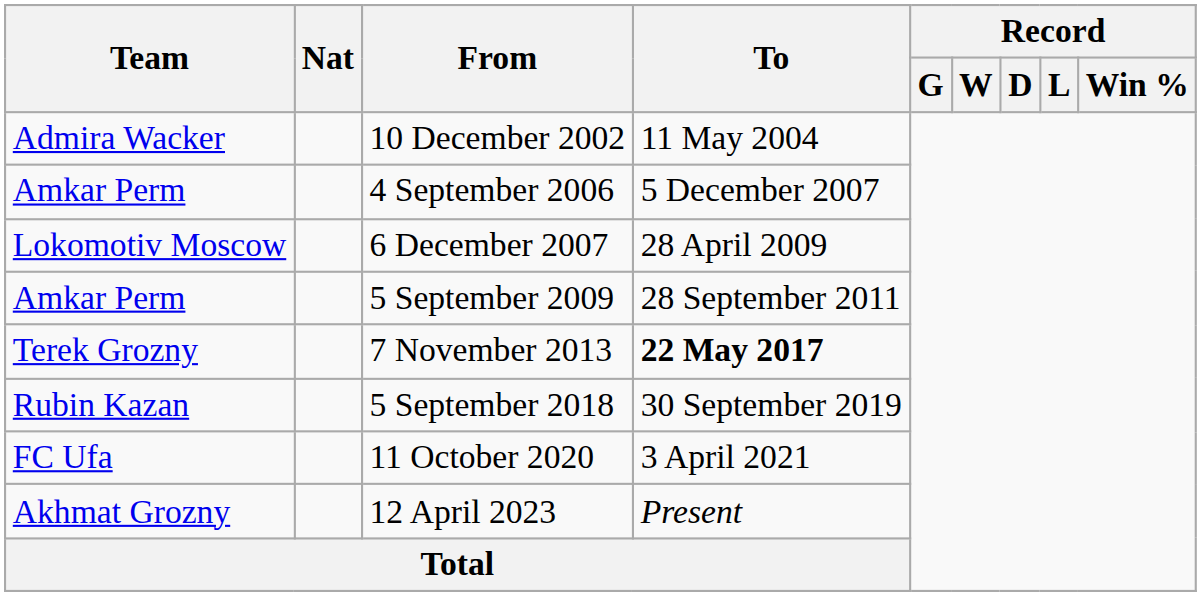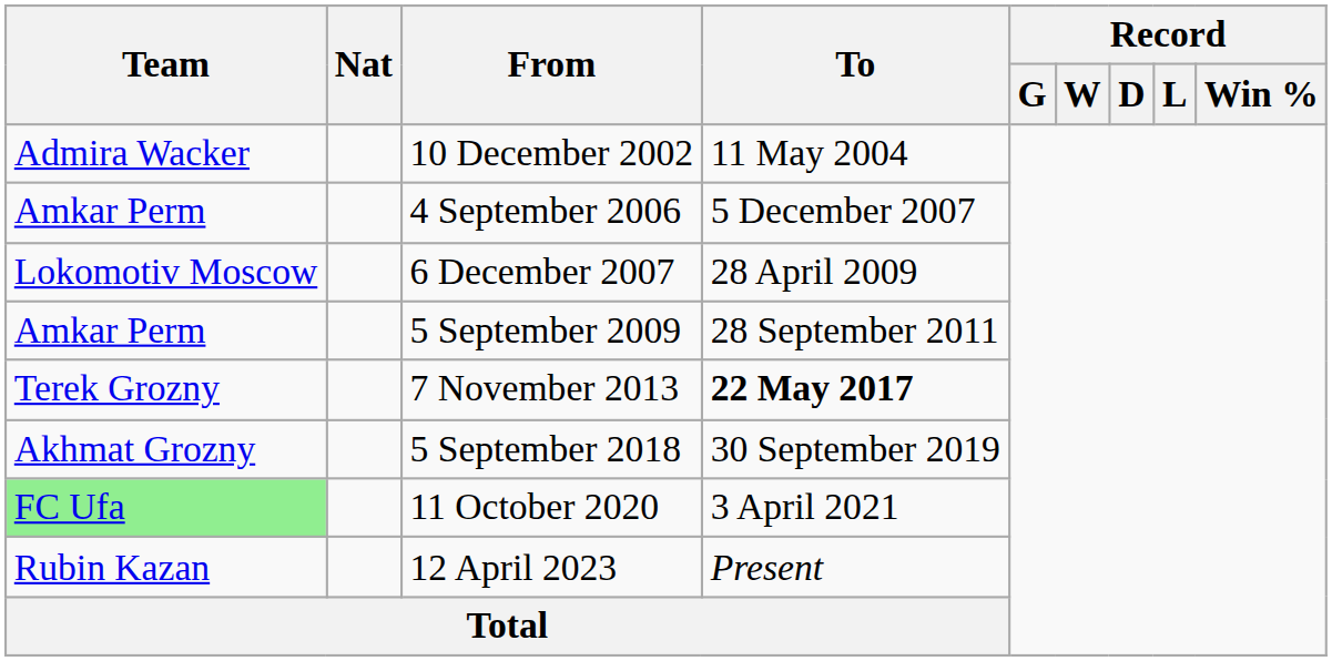5 September 2018 | Team: Rubin Kazan -> Akhmat Grozny
11 October 2020 | Team: no background -> lightgreen background
12 April 2023 | Team: Akhmat Grozny -> Rubin Kazan
